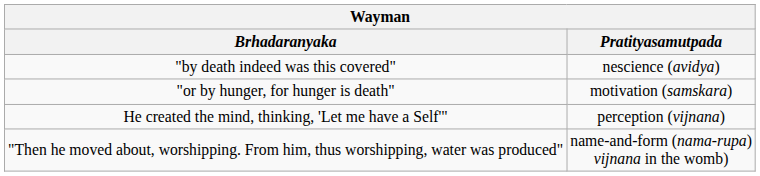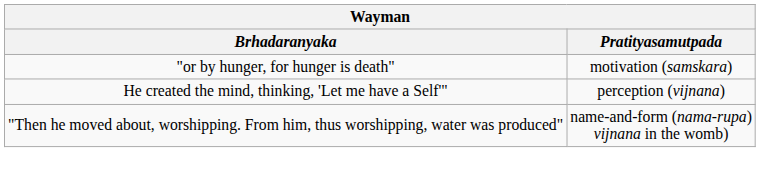- row: "by death indeed was this covered" | nescience (avidya)
